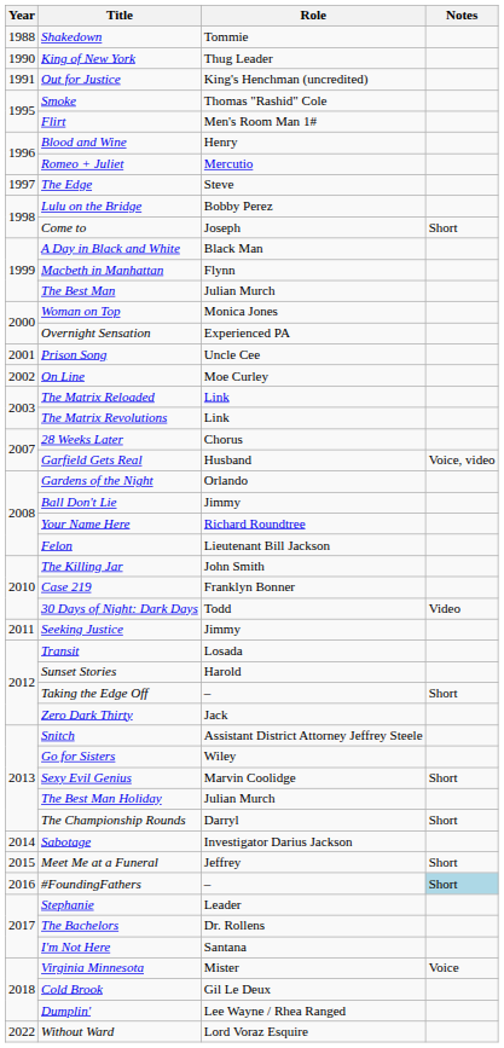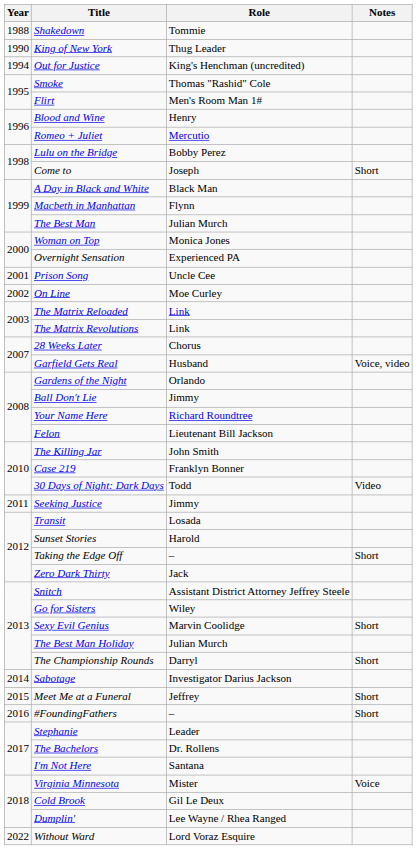Out for Justice | Year: 1991 -> 1994
- row: 1997 | The Edge | Steve
#FoundingFathers | Notes: lightblue background -> no background
